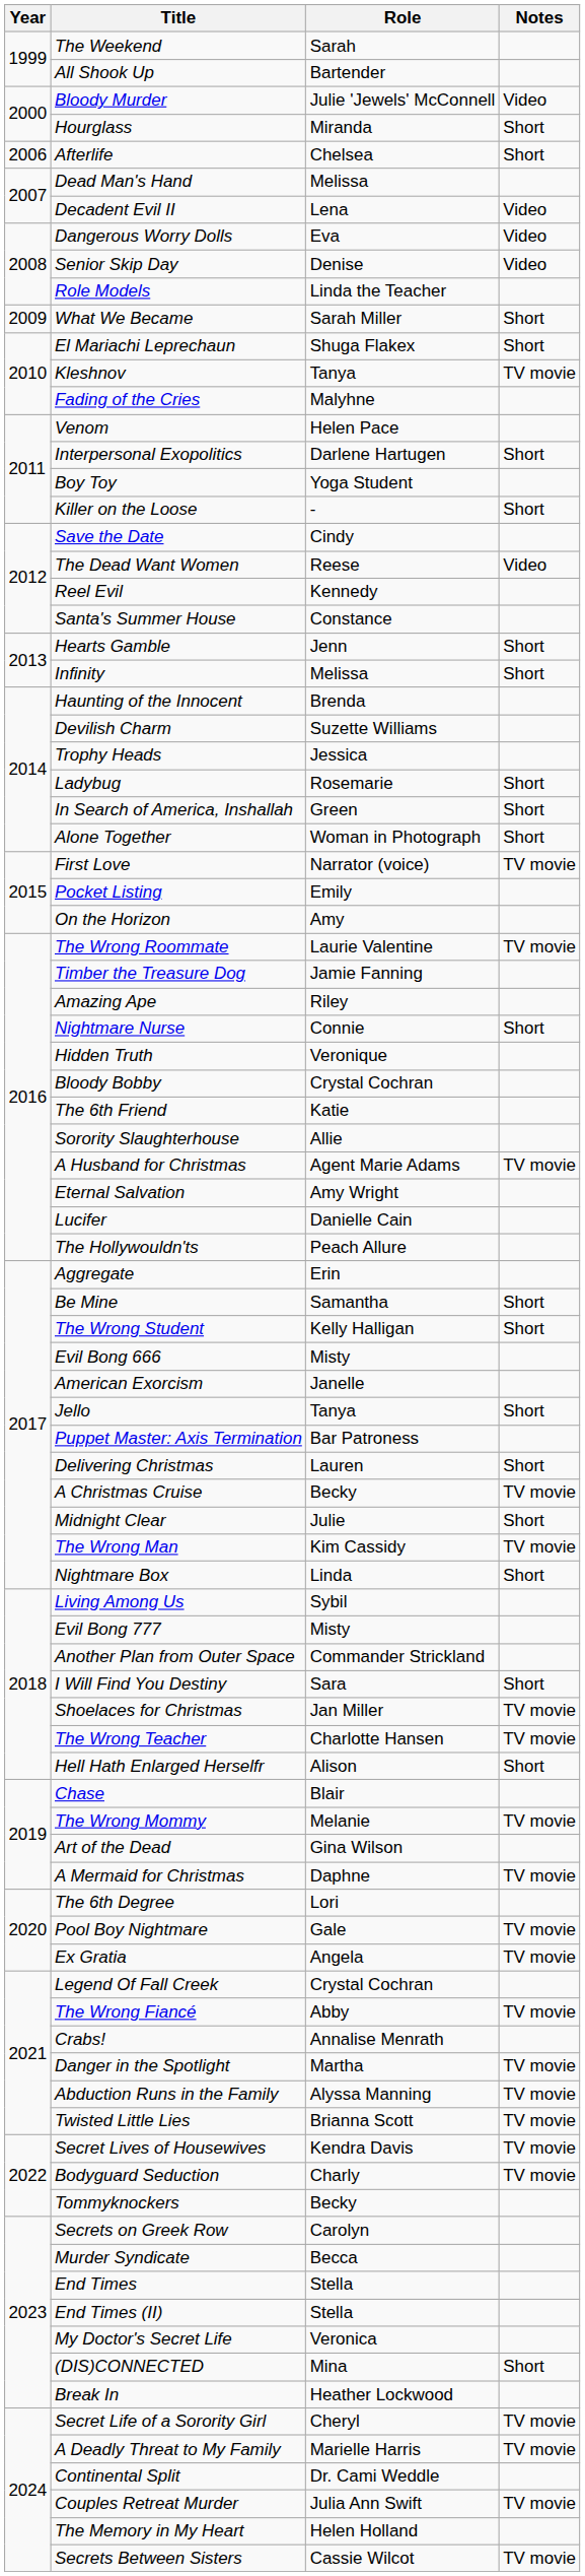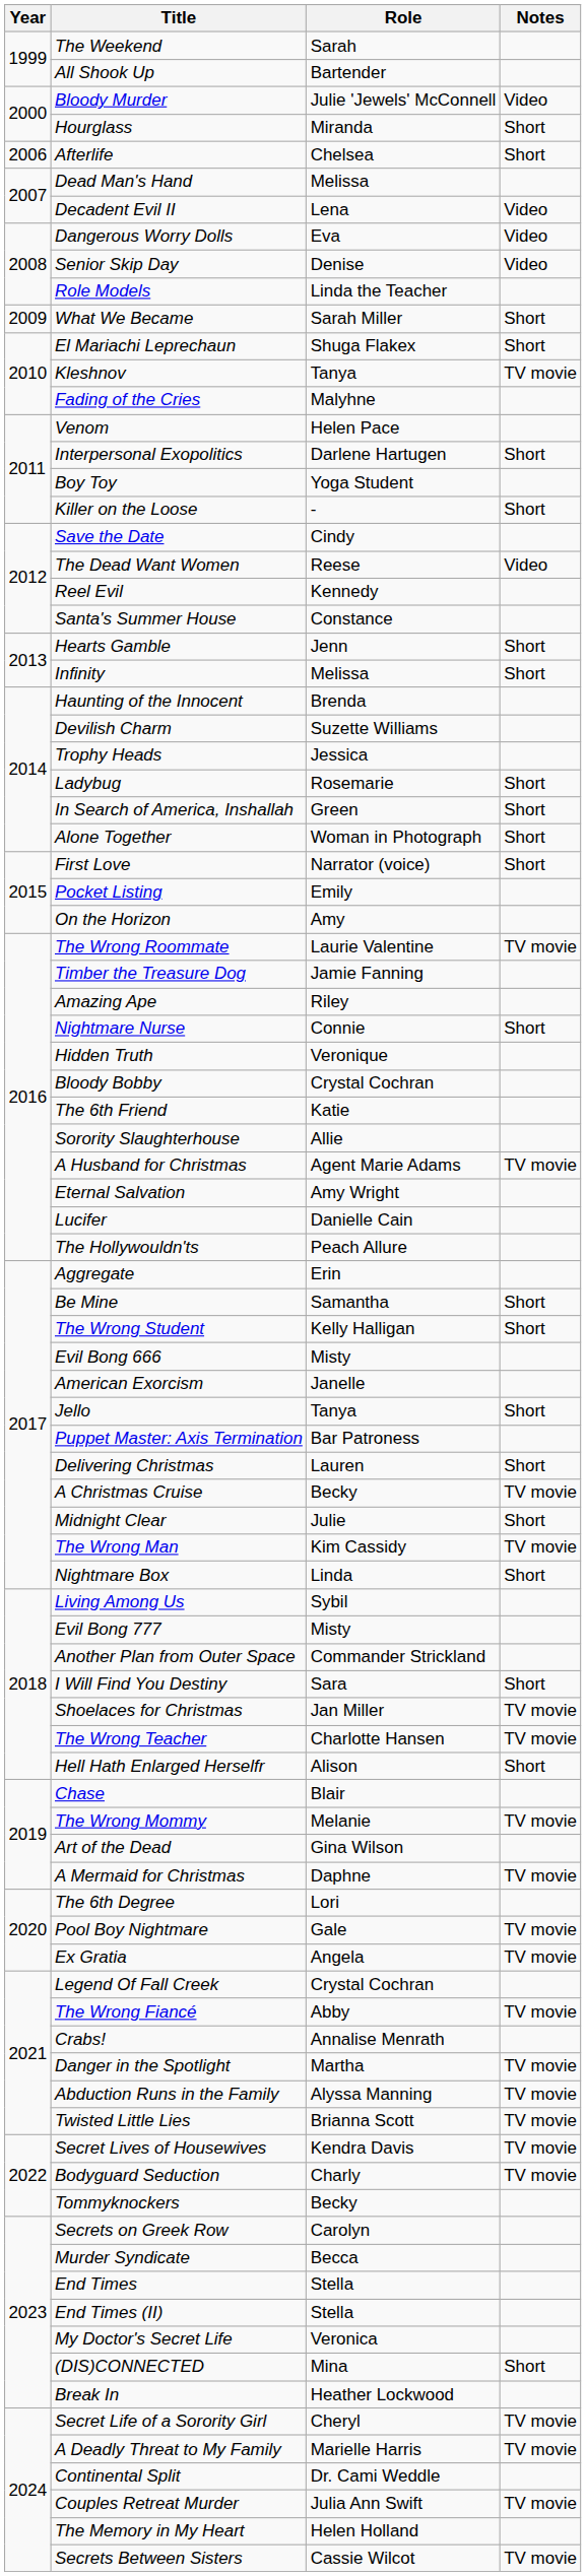First Love | Notes: TV movie -> Short
